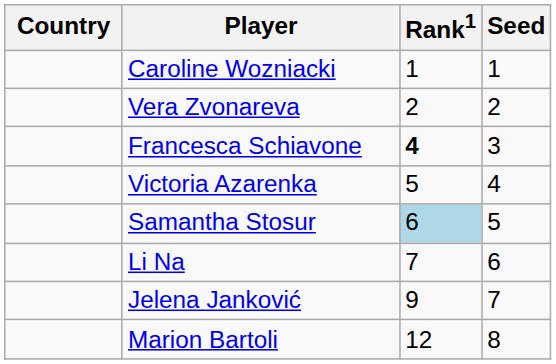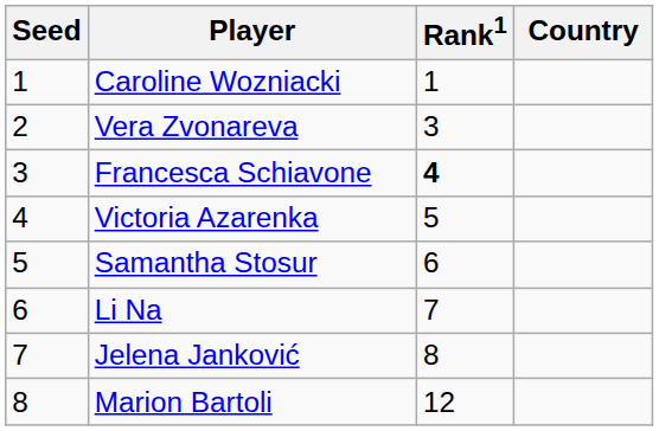columns swapped: Country <-> Seed
Vera Zvonareva | Rank1: 2 -> 3
Samantha Stosur | Rank1: lightblue background -> no background
Jelena Janković | Rank1: 9 -> 8
